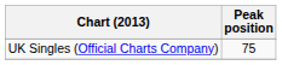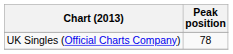UK Singles (Official Charts Company) | Peak position: 75 -> 78
